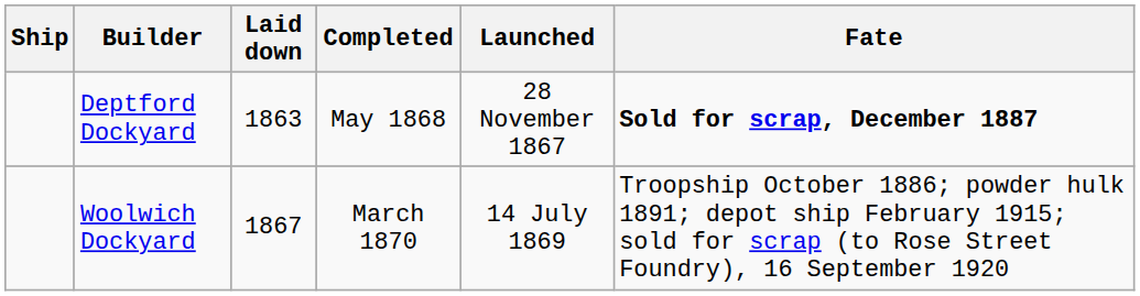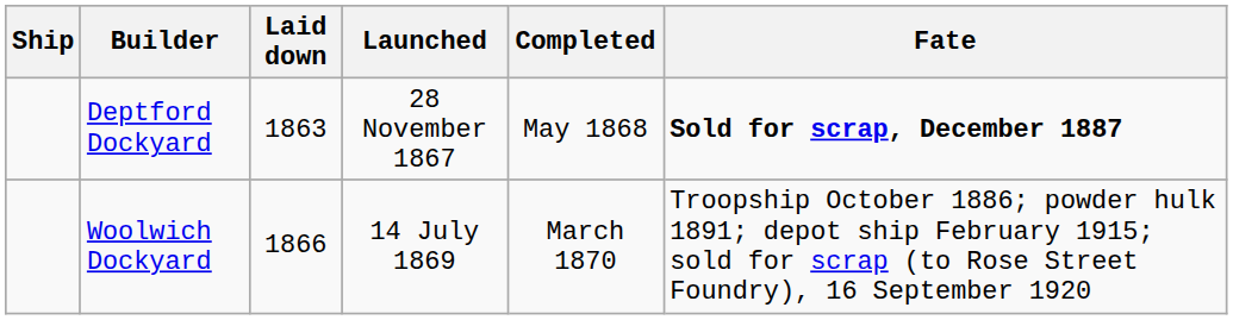columns swapped: Launched <-> Completed
Woolwich Dockyard | Laid down: 1867 -> 1866
